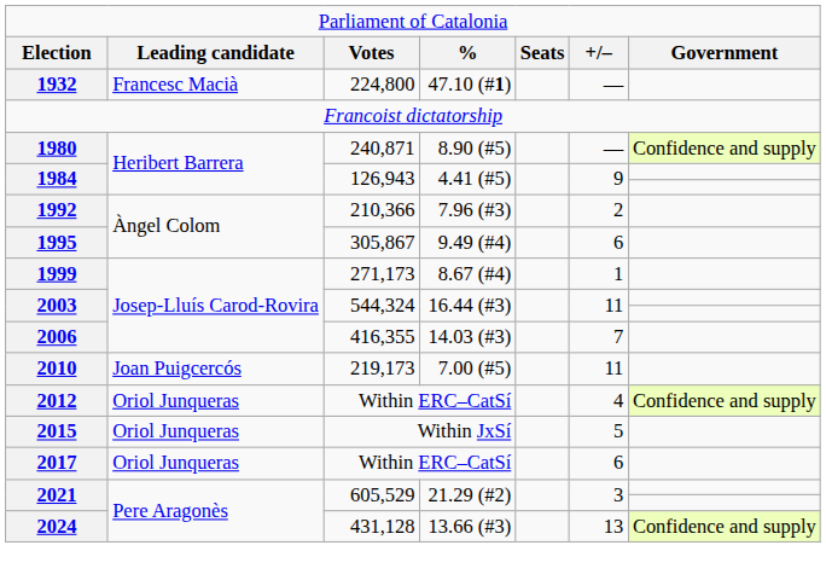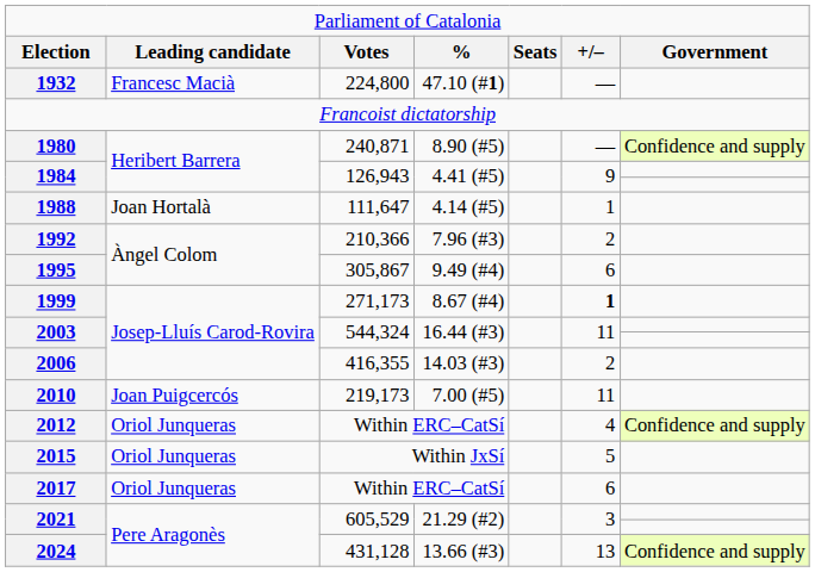+ row: 1988 | Joan Hortalà | 111,647 | 4.14 (#5) | 1
1999 | column 6: normal -> bold
2006 | column 6: 7 -> 2
